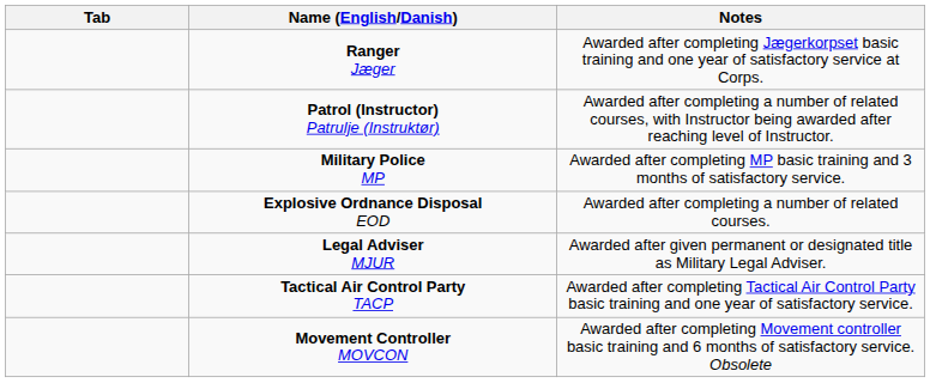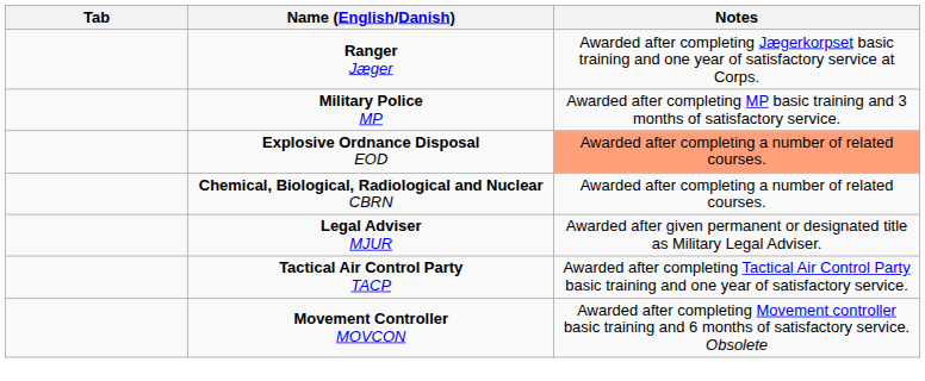- row: Patrol (Instructor) Patrulje (Instruktør) | Awarded after completing a number of related courses, with Instructor being awarded after reaching level of Instructor.
Explosive Ordnance Disposal EOD | Notes: no background -> lightsalmon background
+ row: Chemical, Biological, Radiological and Nuclear CBRN | Awarded after completing a number of related courses.
